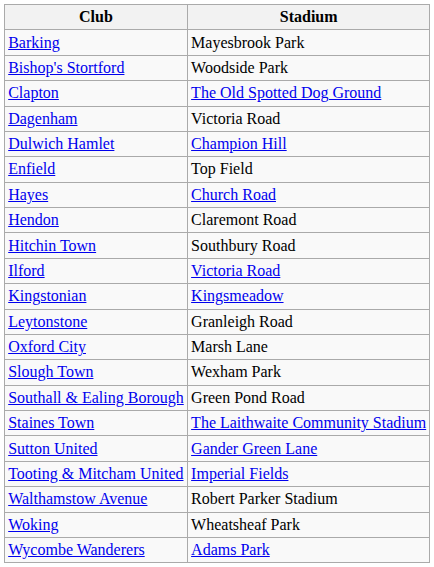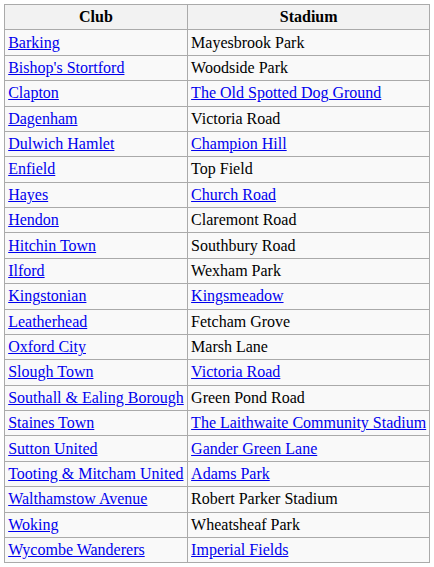Ilford | Stadium: Victoria Road -> Wexham Park
+ row: Leatherhead | Fetcham Grove
- row: Leytonstone | Granleigh Road
Slough Town | Stadium: Wexham Park -> Victoria Road
Tooting & Mitcham United | Stadium: Imperial Fields -> Adams Park
Wycombe Wanderers | Stadium: Adams Park -> Imperial Fields
